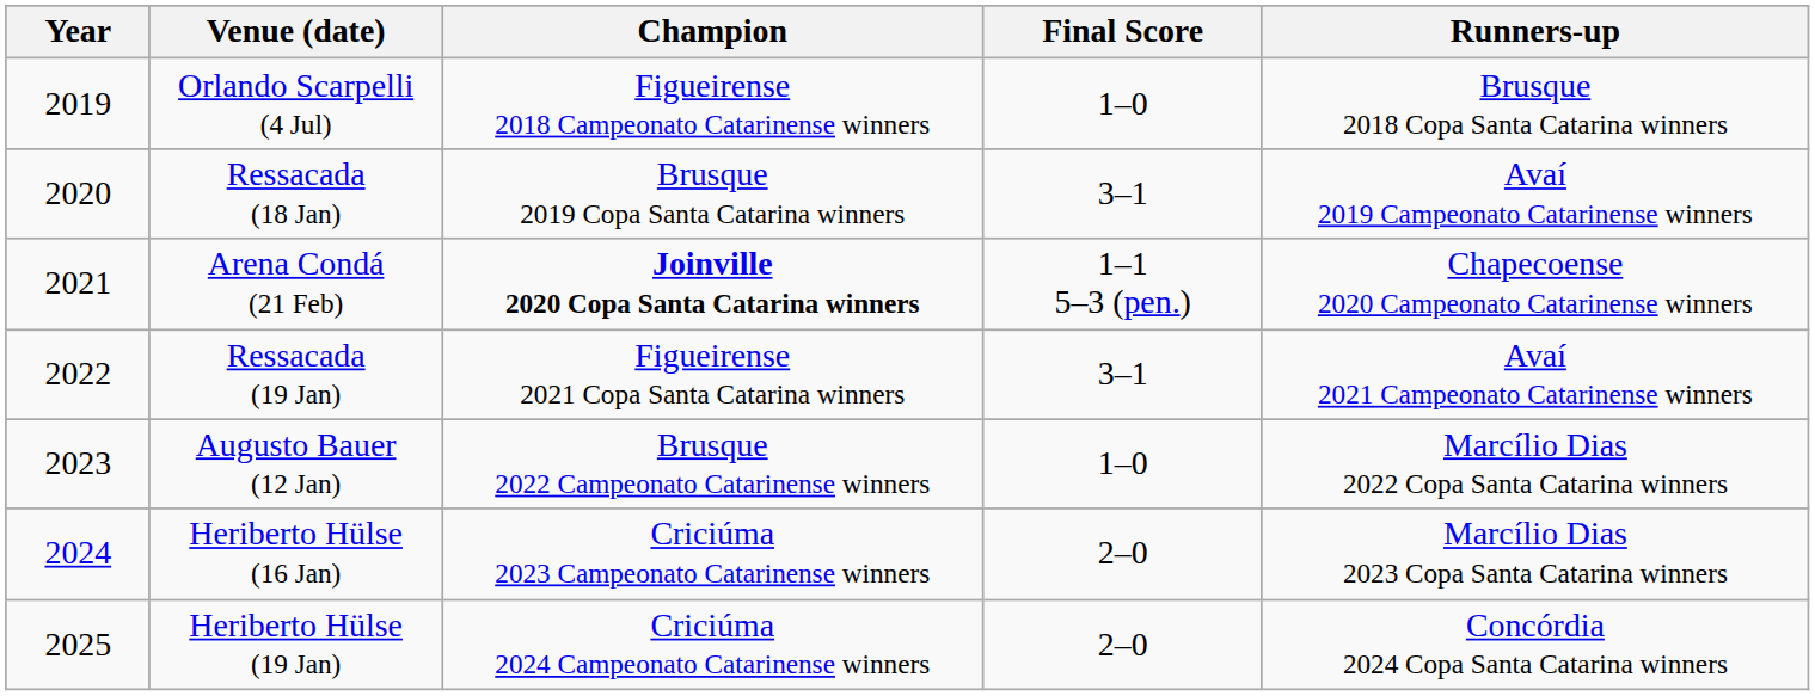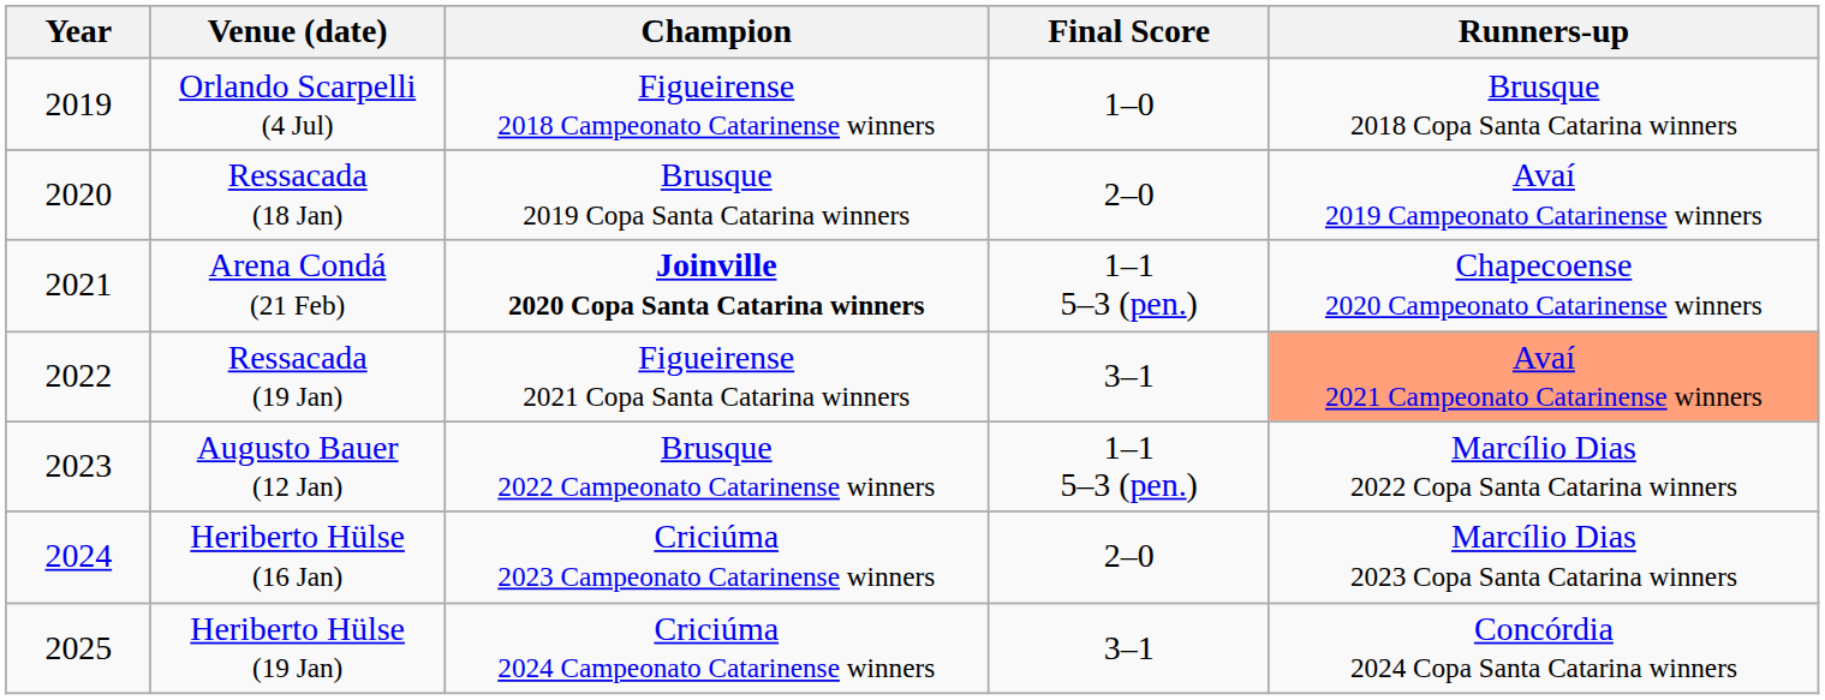Ressacada (18 Jan) | Final Score: 3–1 -> 2–0
Ressacada (19 Jan) | Runners-up: no background -> lightsalmon background
Augusto Bauer (12 Jan) | Final Score: 1–0 -> 1–1 5–3 (pen.)
Heriberto Hülse (19 Jan) | Final Score: 2–0 -> 3–1
